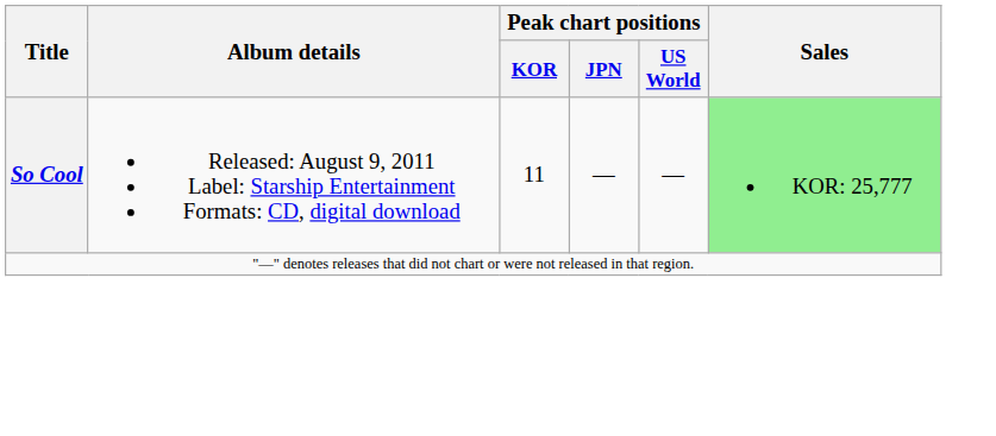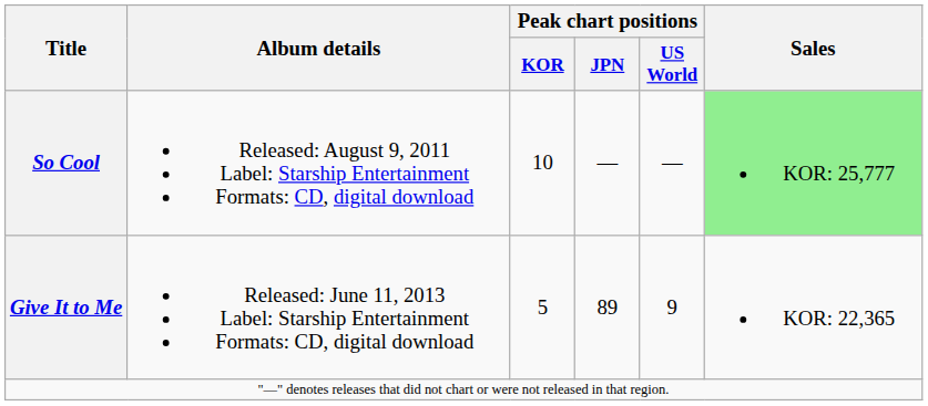So Cool | Peak chart positions / KOR: 11 -> 10
+ row: Give It to Me | Released: June 11, 2013 Label: Starship Entertainment Formats: CD, digital download | 5 | 89 | 9 | KOR: 22,365
